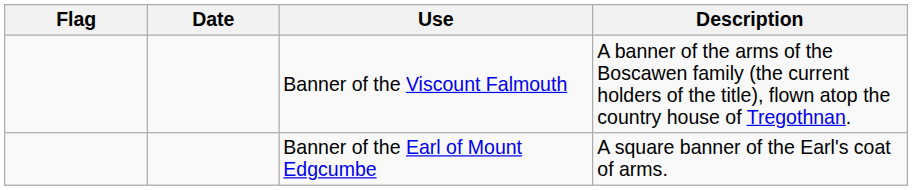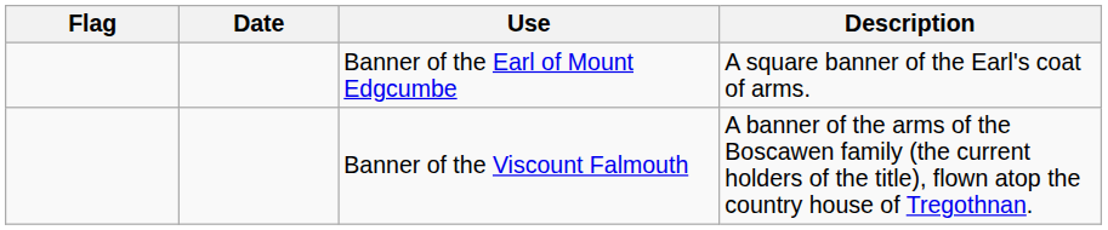rows swapped: Banner of the Earl of Mount Edgcumbe <-> Banner of the Viscount Falmouth
